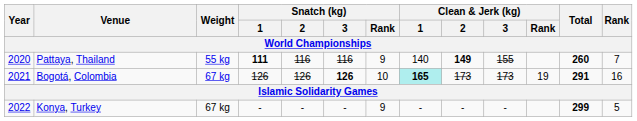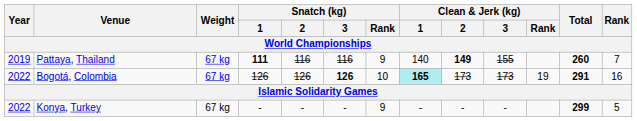Pattaya, Thailand | Year: 2020 -> 2019
Pattaya, Thailand | Weight: 55 kg -> 67 kg
Bogotá, Colombia | Year: 2021 -> 2022
